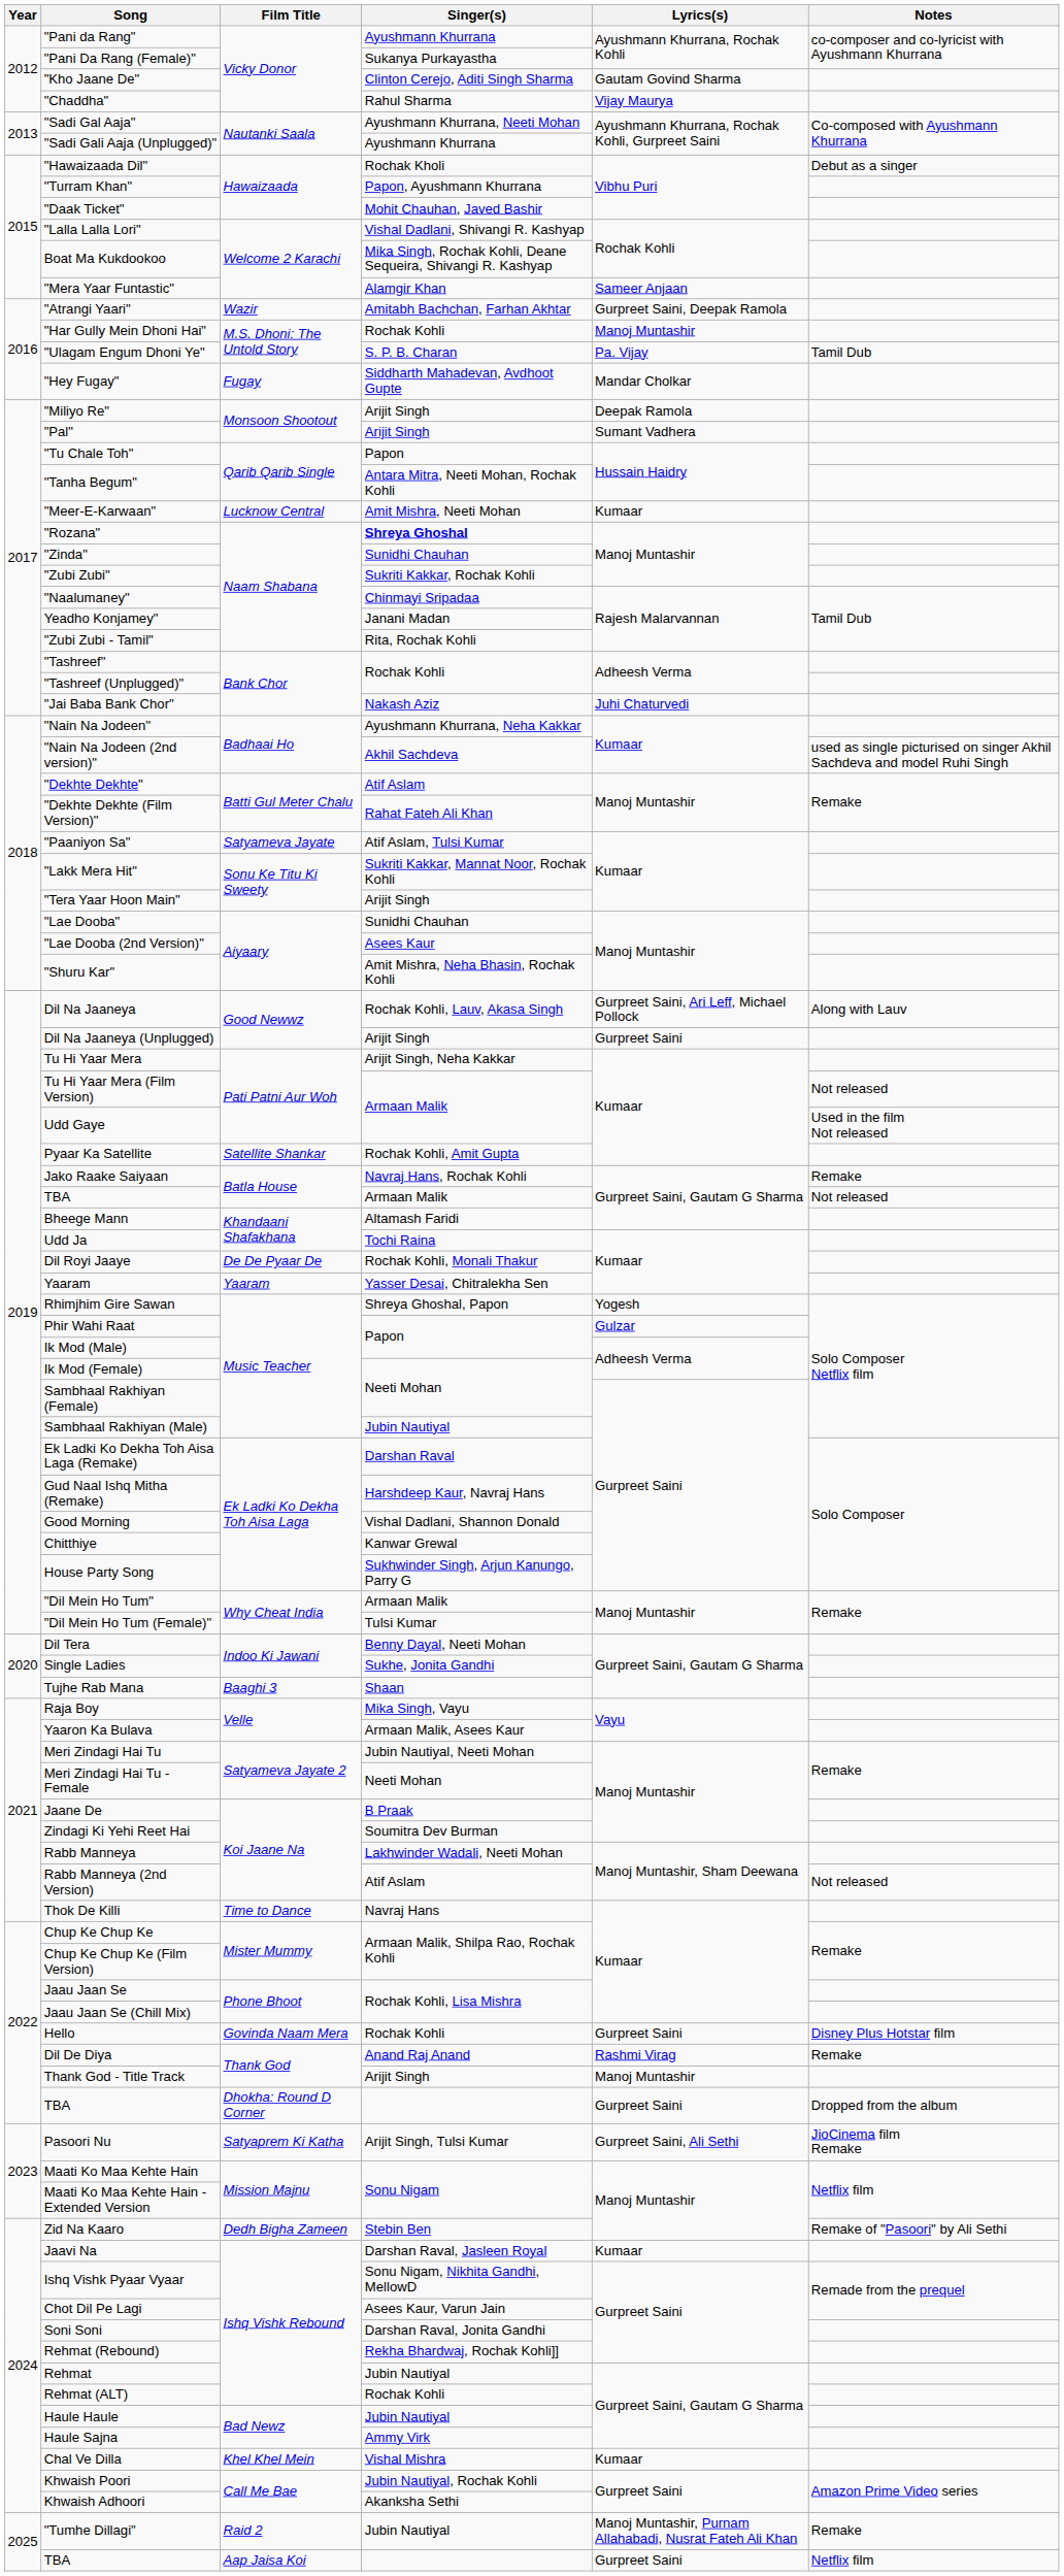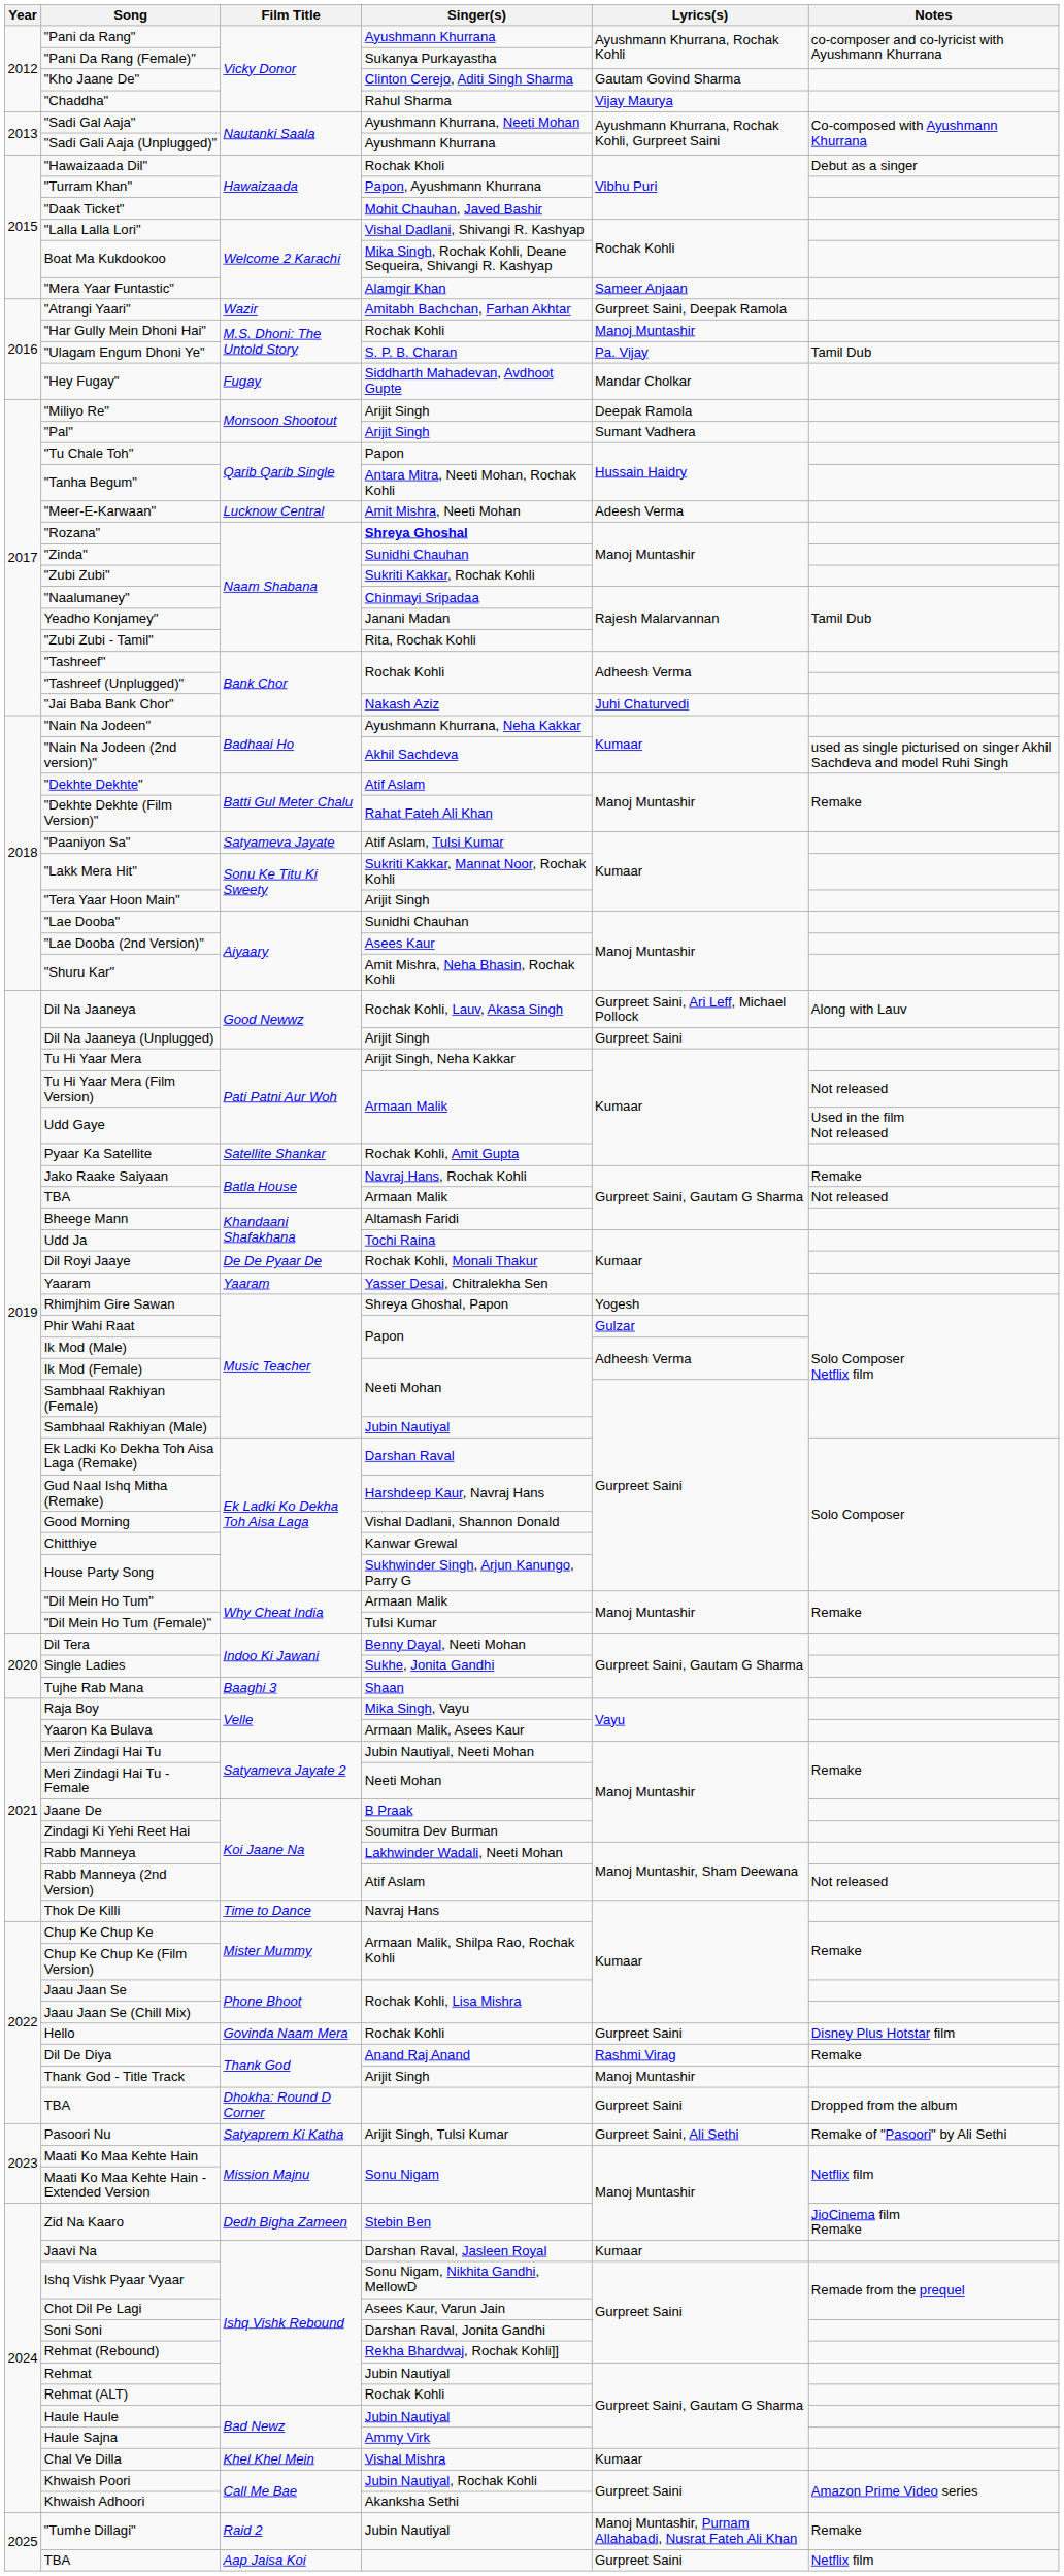"Meer-E-Karwaan" | Lyrics(s): Kumaar -> Adeesh Verma
Pasoori Nu | Notes: JioCinema film Remake -> Remake of "Pasoori" by Ali Sethi
Zid Na Kaaro | Notes: Remake of "Pasoori" by Ali Sethi -> JioCinema film Remake
